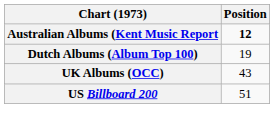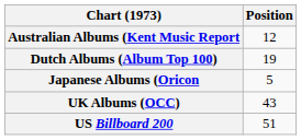Australian Albums (Kent Music Report | Position: bold -> normal
+ row: Japanese Albums (Oricon | 5
